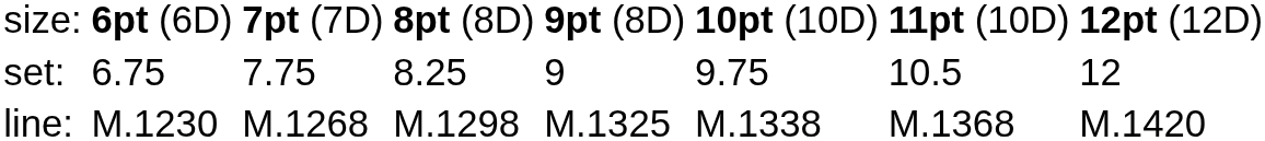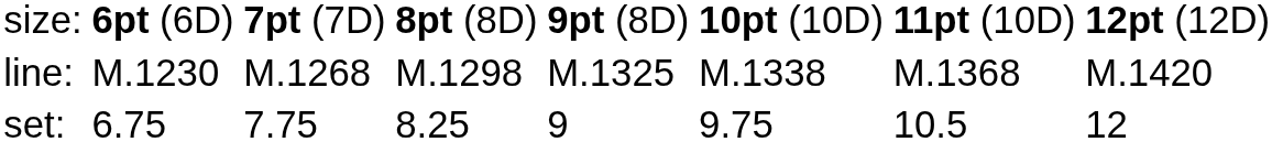rows swapped: set: <-> line:
